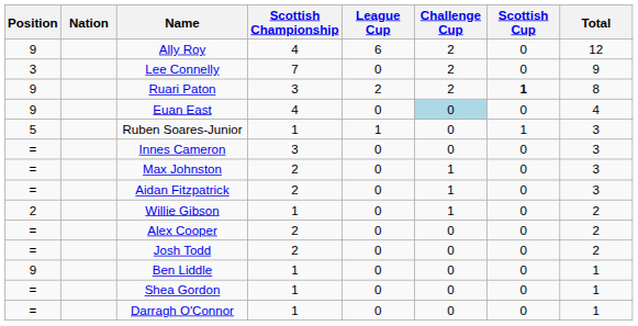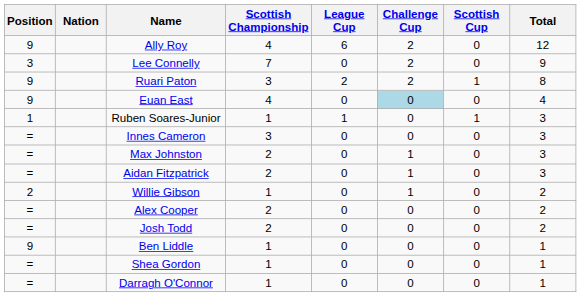Ruari Paton | Scottish Cup: bold -> normal
Ruben Soares-Junior | Position: 5 -> 1
